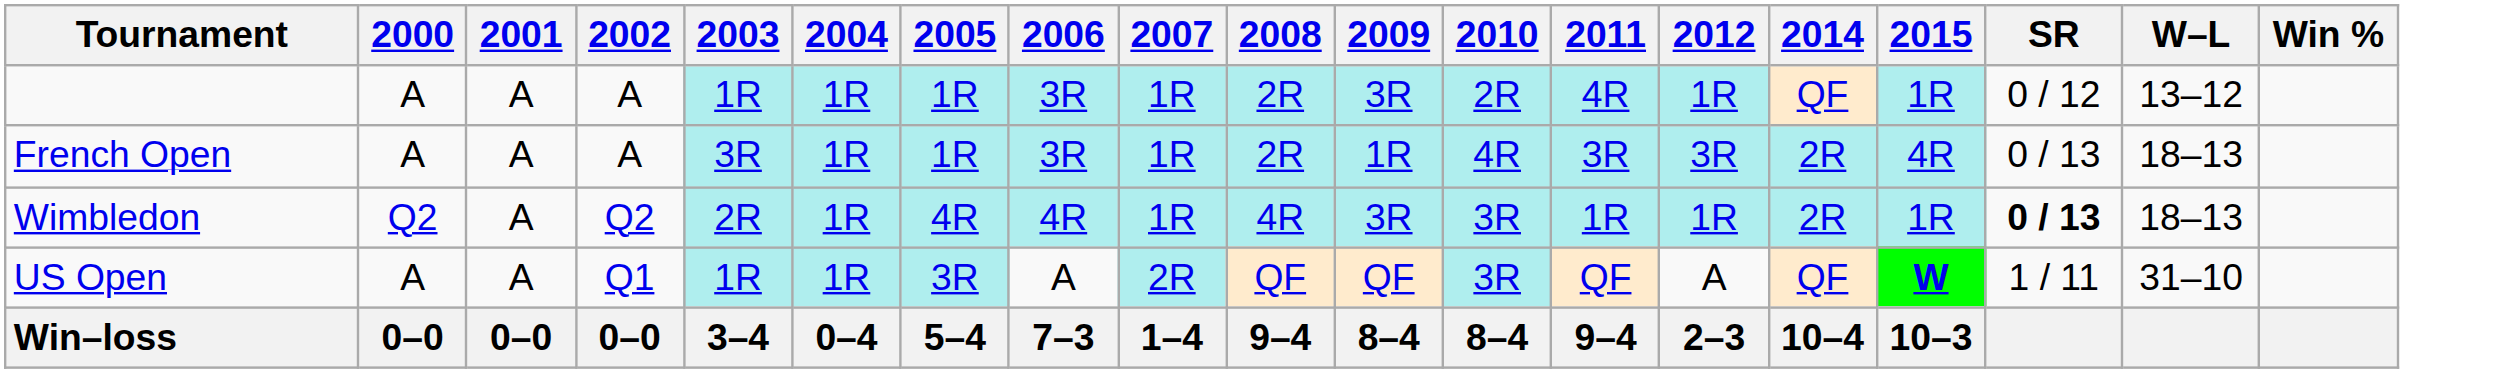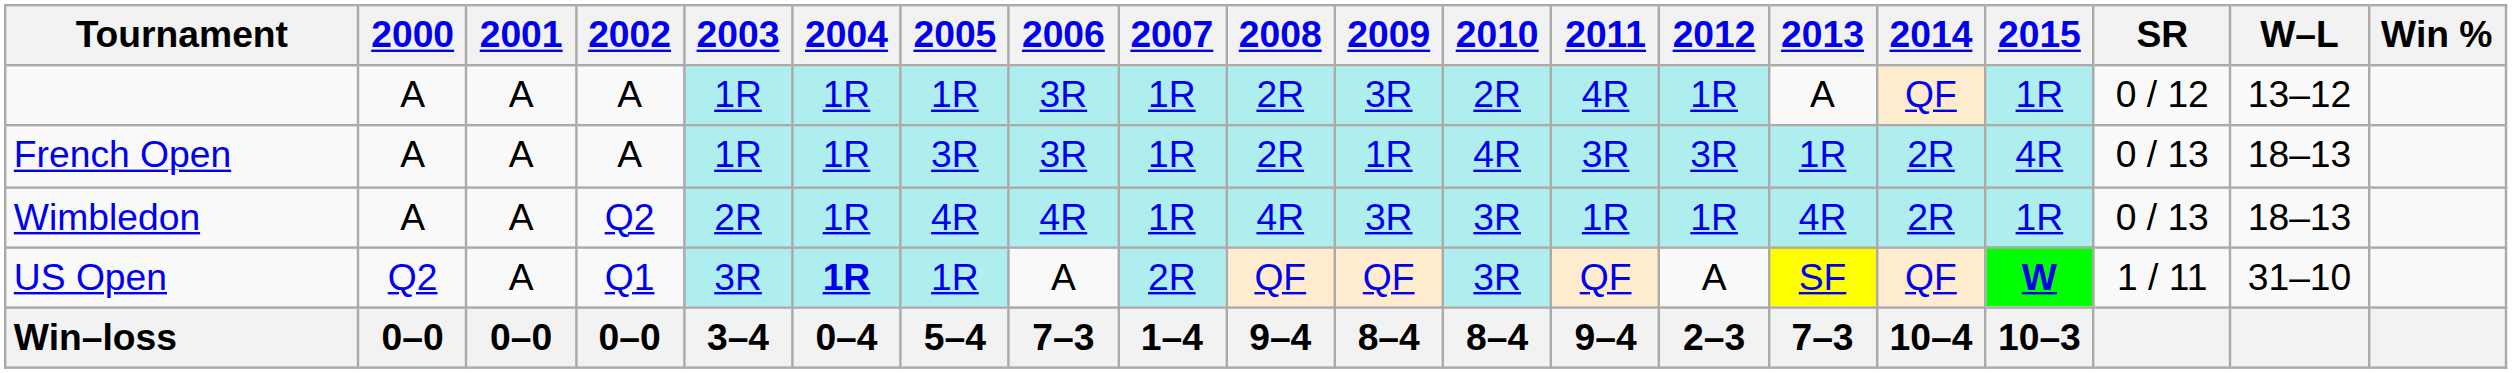+ column: 2013 | A | 1R | 4R | SF | 7–3
French Open | 2003: 3R -> 1R
French Open | 2005: 1R -> 3R
Wimbledon | 2000: Q2 -> A
Wimbledon | SR: bold -> normal
US Open | 2000: A -> Q2
US Open | 2003: 1R -> 3R
US Open | 2004: normal -> bold
US Open | 2005: 3R -> 1R
